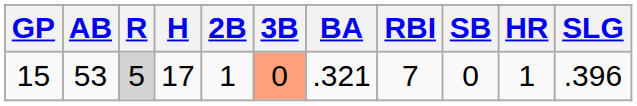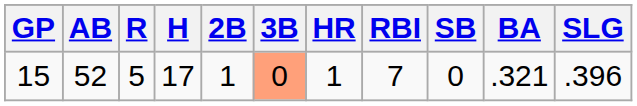columns swapped: HR <-> BA
15 | AB: 53 -> 52
15 | R: lightgrey background -> no background
